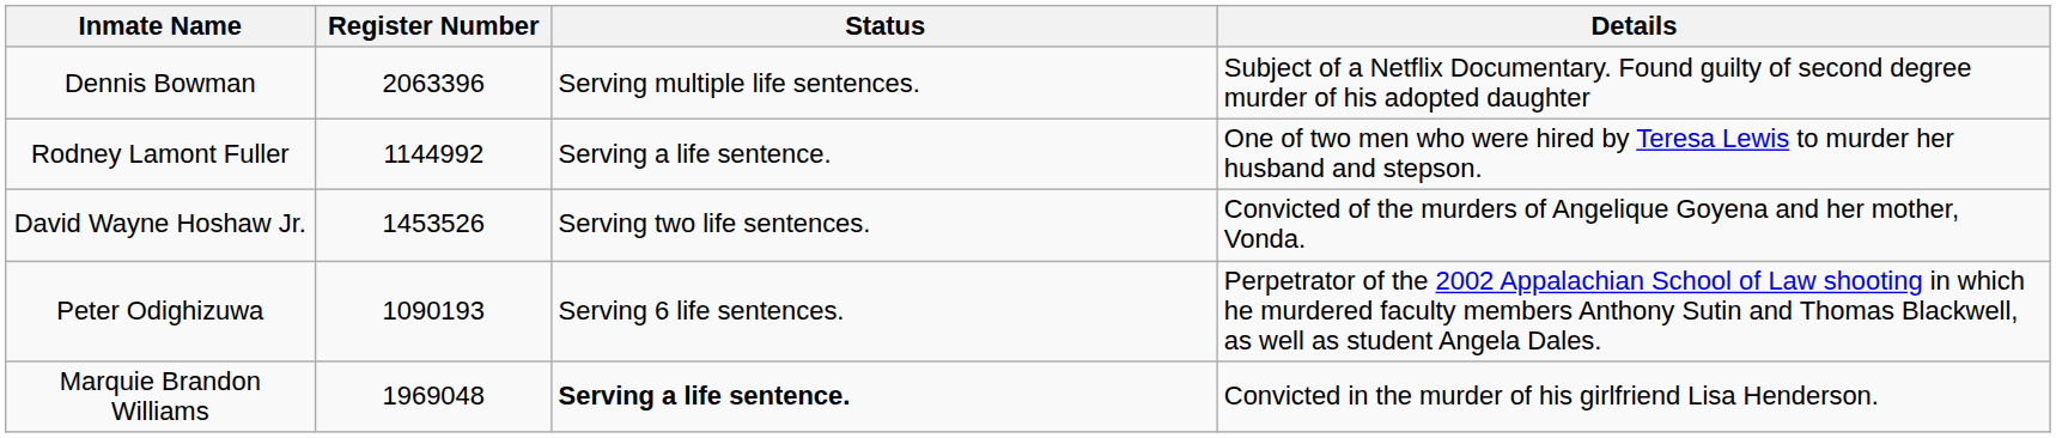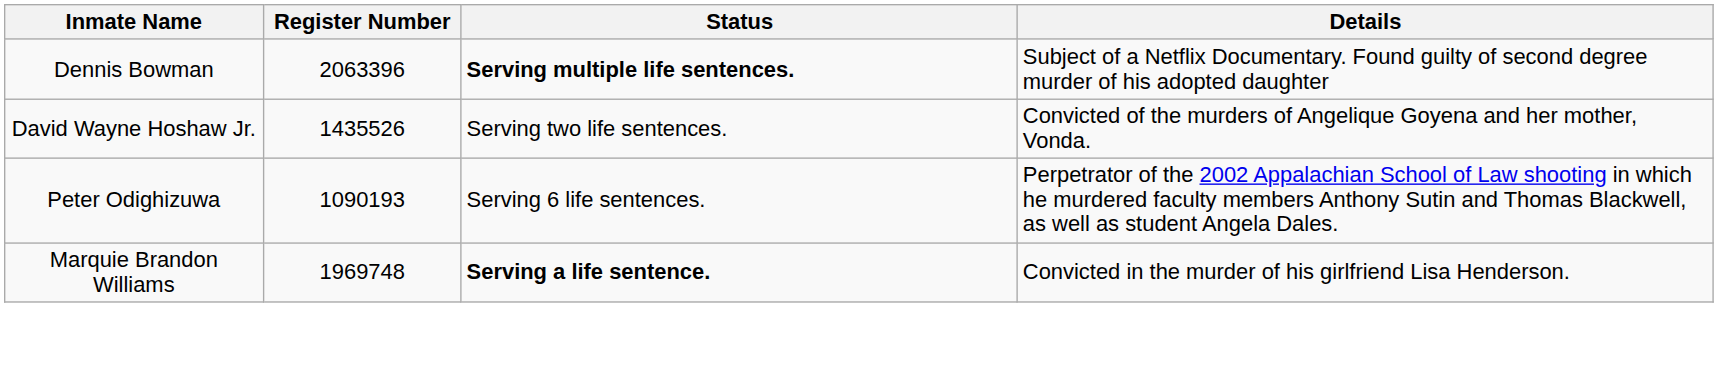Dennis Bowman | Status: normal -> bold
- row: Rodney Lamont Fuller | 1144992 | Serving a life sentence. | One of two men who were hired by Teresa Lewis to murder her husband and stepson.
David Wayne Hoshaw Jr. | Register Number: 1453526 -> 1435526
Marquie Brandon Williams | Register Number: 1969048 -> 1969748
